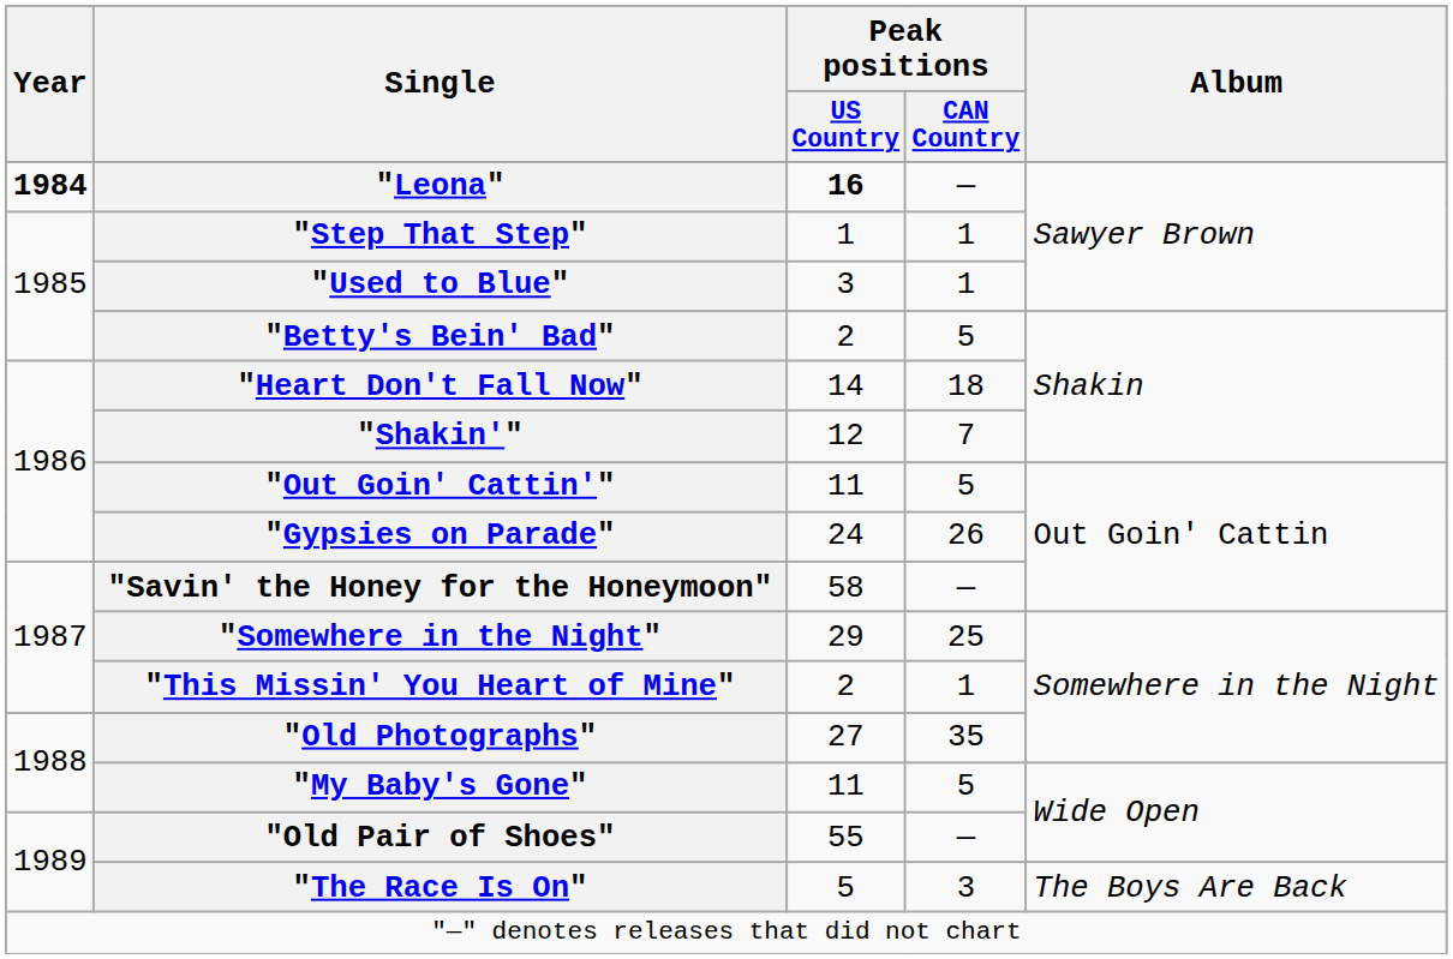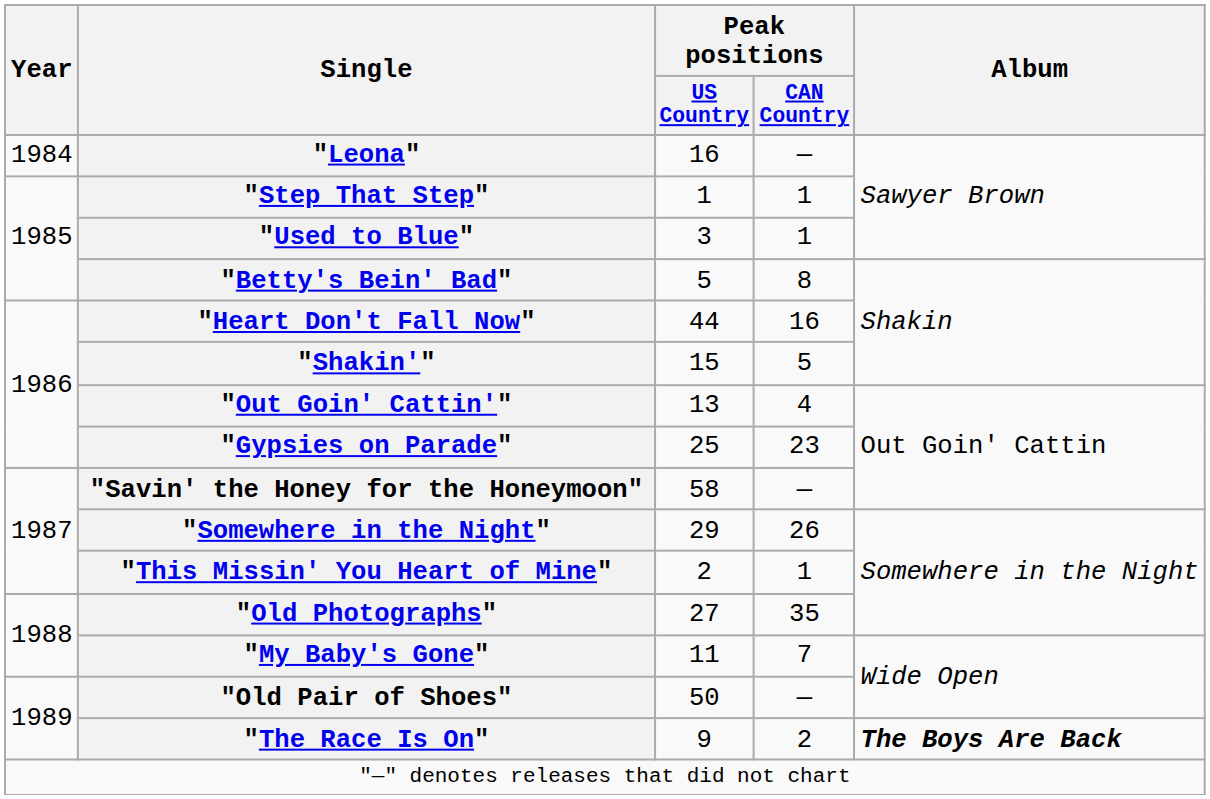"Leona" | Year: bold -> normal
"Leona" | Peak positions / US Country: bold -> normal
"Betty's Bein' Bad" | Peak positions / US Country: 2 -> 5
"Betty's Bein' Bad" | Peak positions / CAN Country: 5 -> 8
"Heart Don't Fall Now" | Peak positions / US Country: 14 -> 44
"Heart Don't Fall Now" | Peak positions / CAN Country: 18 -> 16
"Shakin'" | Peak positions / US Country: 12 -> 15
"Shakin'" | Peak positions / CAN Country: 7 -> 5
"Out Goin' Cattin'" | Peak positions / US Country: 11 -> 13
"Out Goin' Cattin'" | Peak positions / CAN Country: 5 -> 4
"Gypsies on Parade" | Peak positions / US Country: 24 -> 25
"Gypsies on Parade" | Peak positions / CAN Country: 26 -> 23
"Somewhere in the Night" | Peak positions / CAN Country: 25 -> 26
"My Baby's Gone" | Peak positions / CAN Country: 5 -> 7
"Old Pair of Shoes" | Peak positions / US Country: 55 -> 50
"The Race Is On" | Peak positions / US Country: 5 -> 9
"The Race Is On" | Peak positions / CAN Country: 3 -> 2
"The Race Is On" | Album: normal -> bold
